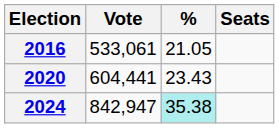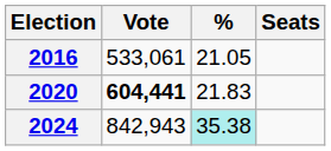2020 | Vote: normal -> bold
2020 | %: 23.43 -> 21.83
2024 | Vote: 842,947 -> 842,943
